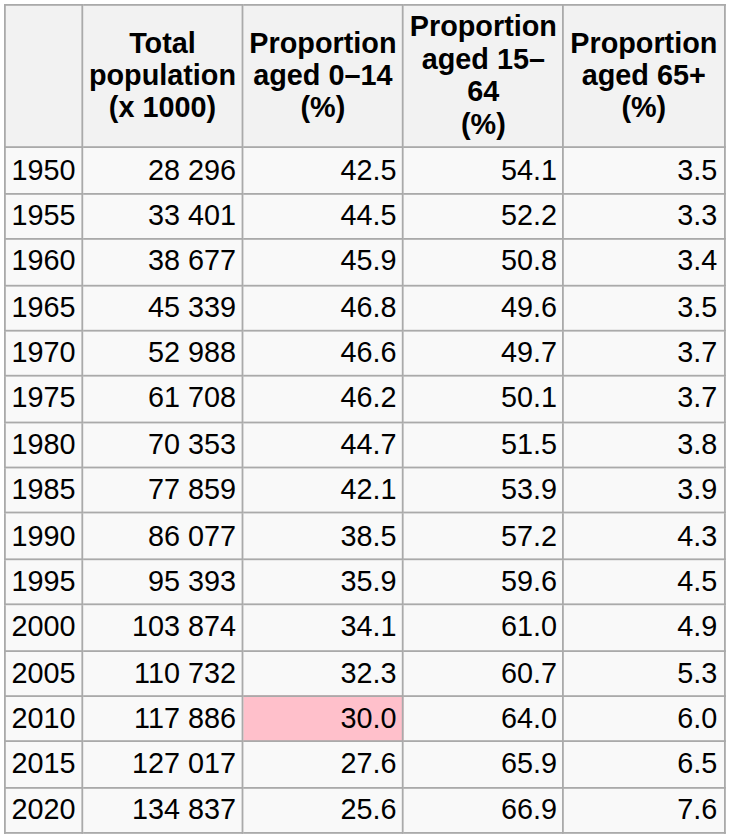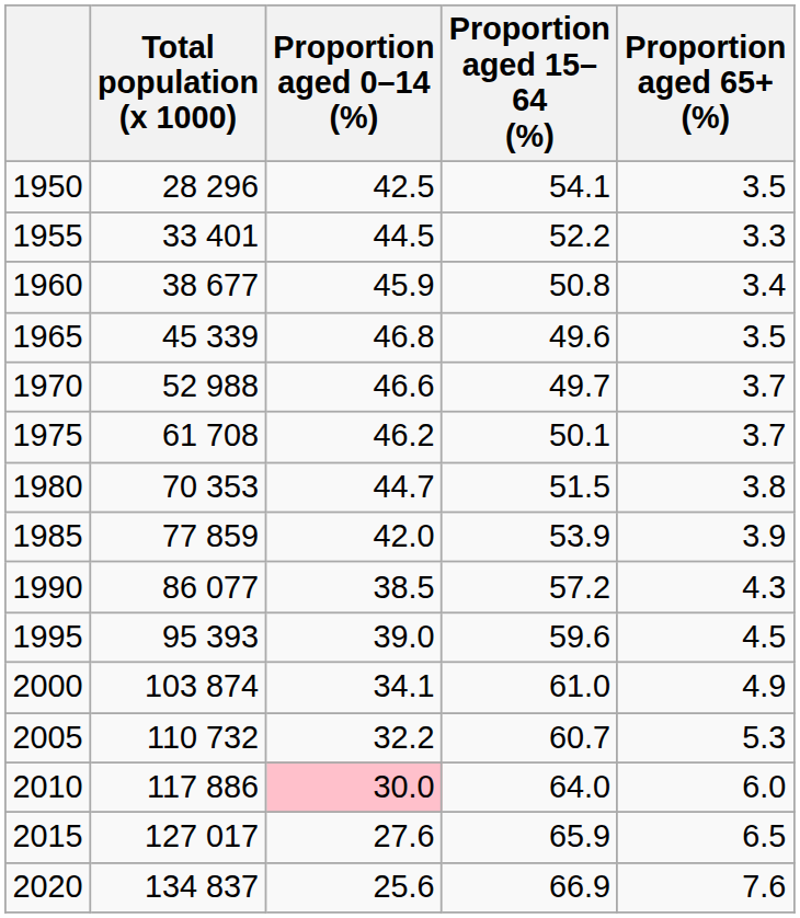1985 | Proportion aged 0–14 (%): 42.1 -> 42.0
1995 | Proportion aged 0–14 (%): 35.9 -> 39.0
2005 | Proportion aged 0–14 (%): 32.3 -> 32.2
